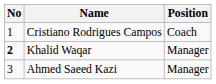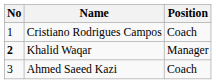Ahmed Saeed Kazi | Position: Manager -> Coach
